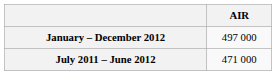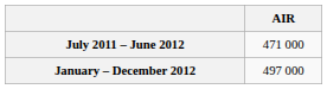rows swapped: January – December 2012 <-> July 2011 – June 2012
